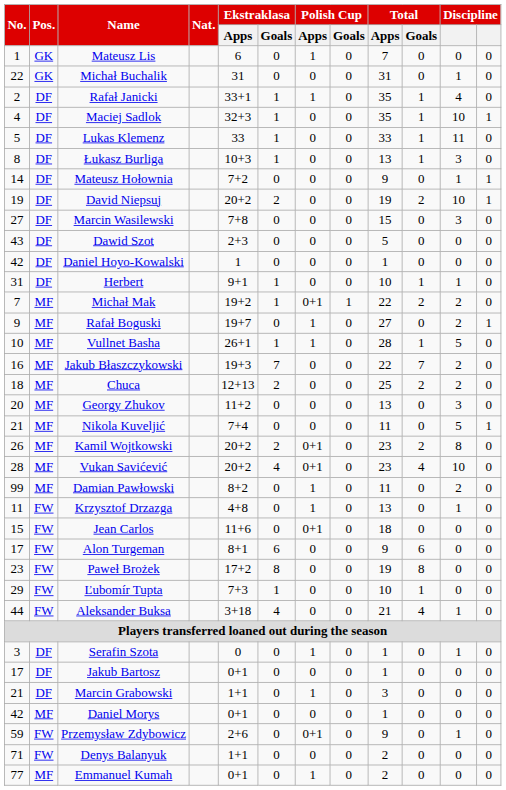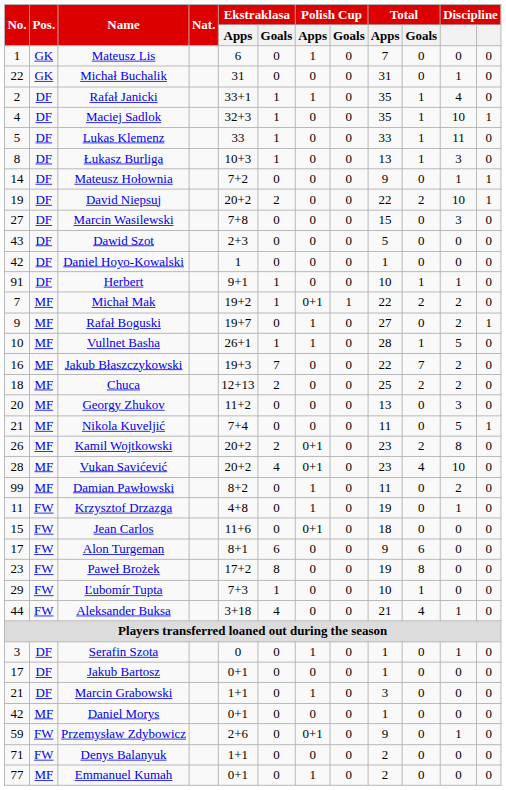David Niepsuj | Total / Apps: 19 -> 22
Herbert | No.: 31 -> 91
Krzysztof Drzazga | Total / Apps: 13 -> 19
